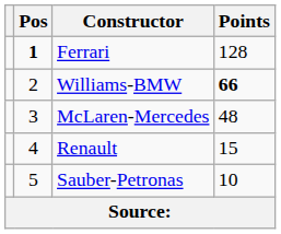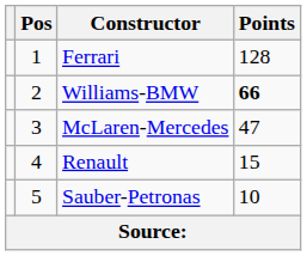Ferrari | Pos: bold -> normal
McLaren-Mercedes | Points: 48 -> 47
